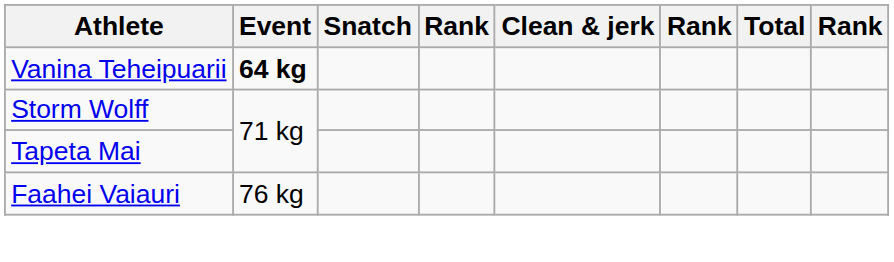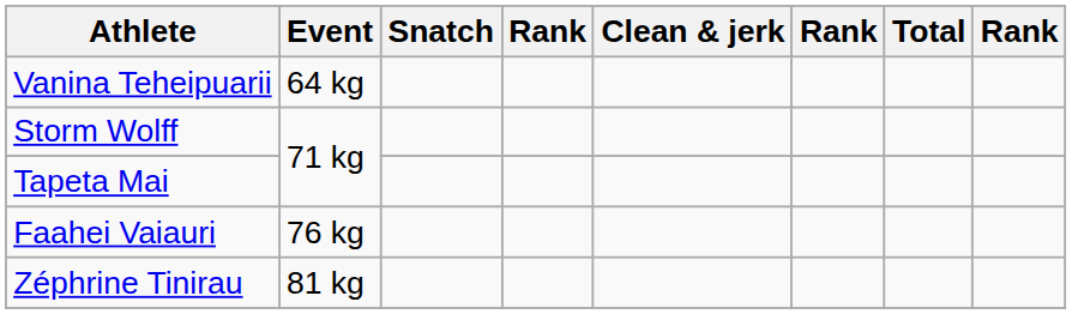Vanina Teheipuarii | Event: bold -> normal
+ row: Zéphrine Tinirau | 81 kg
